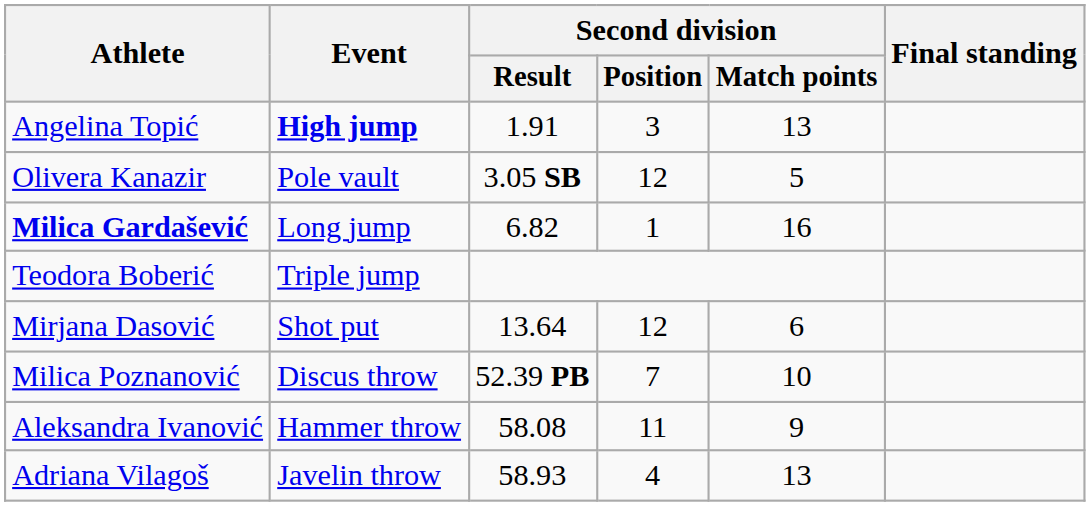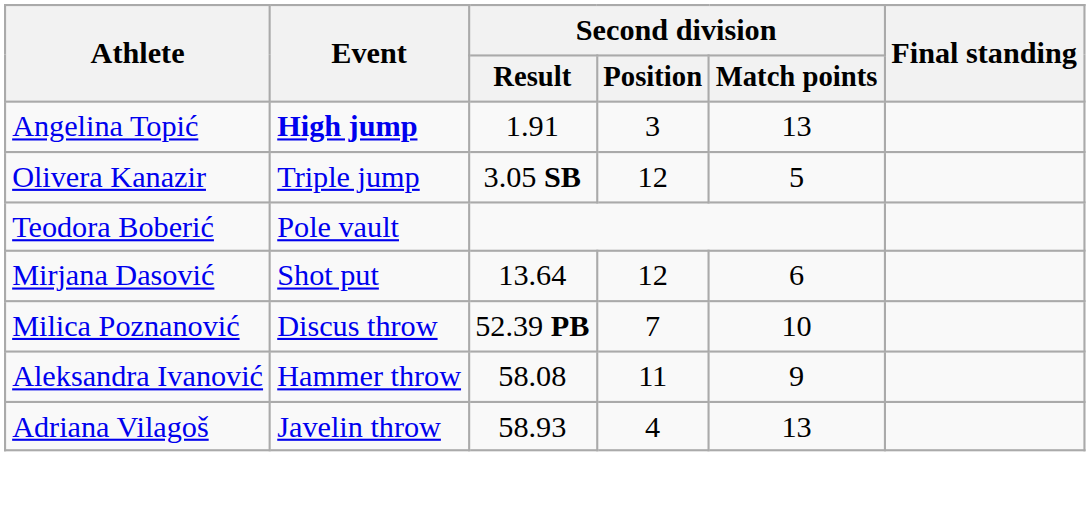Olivera Kanazir | Event: Pole vault -> Triple jump
- row: Milica Gardašević | Long jump | 6.82 | 1 | 16
Teodora Boberić | Event: Triple jump -> Pole vault
